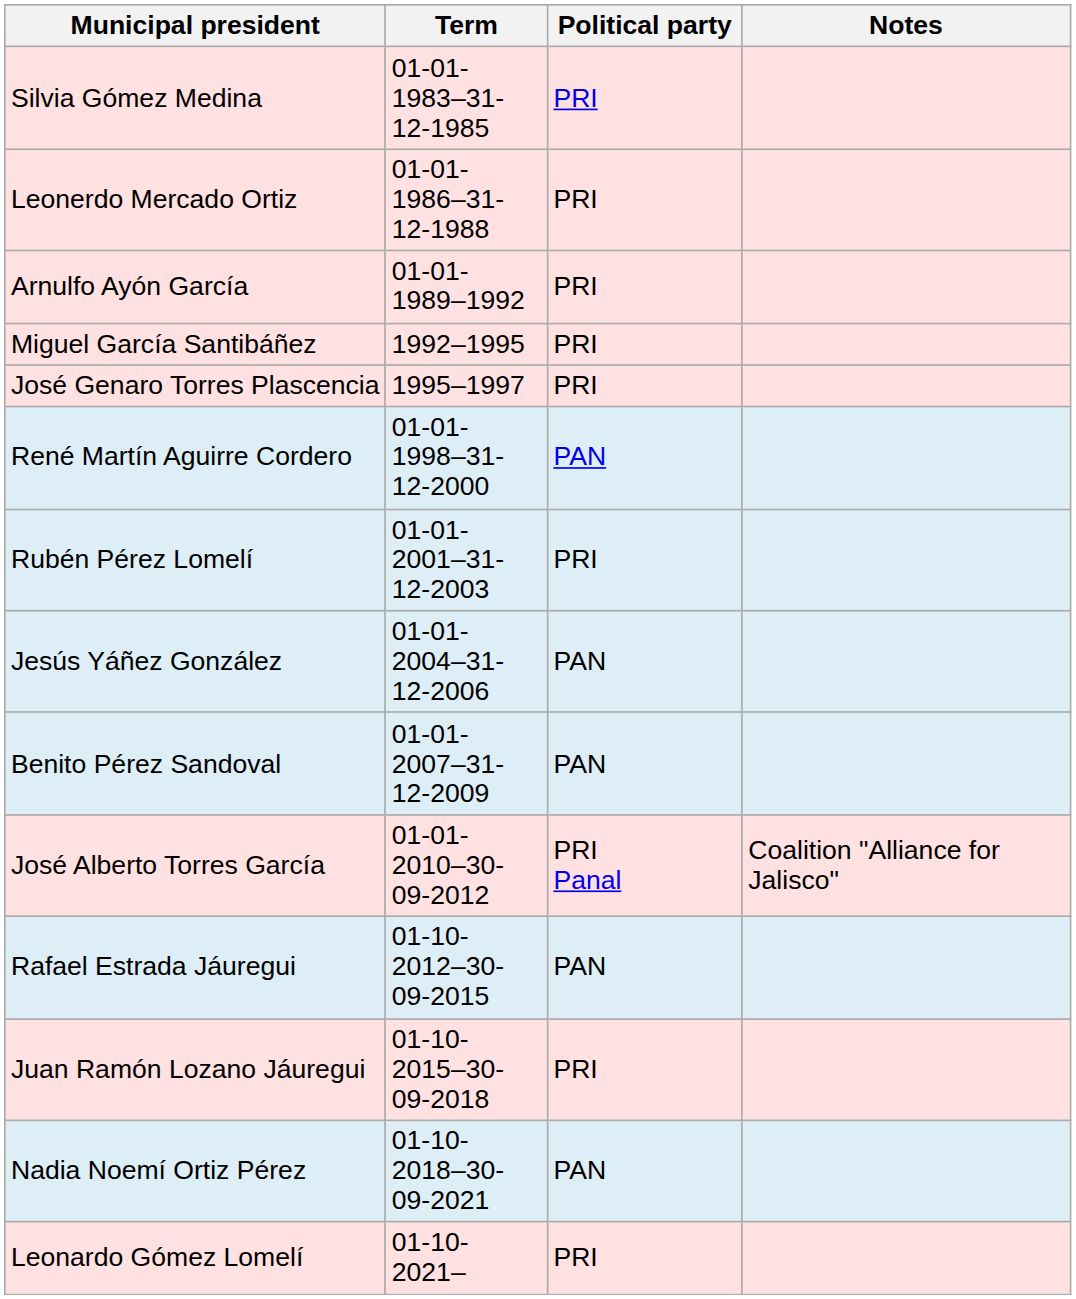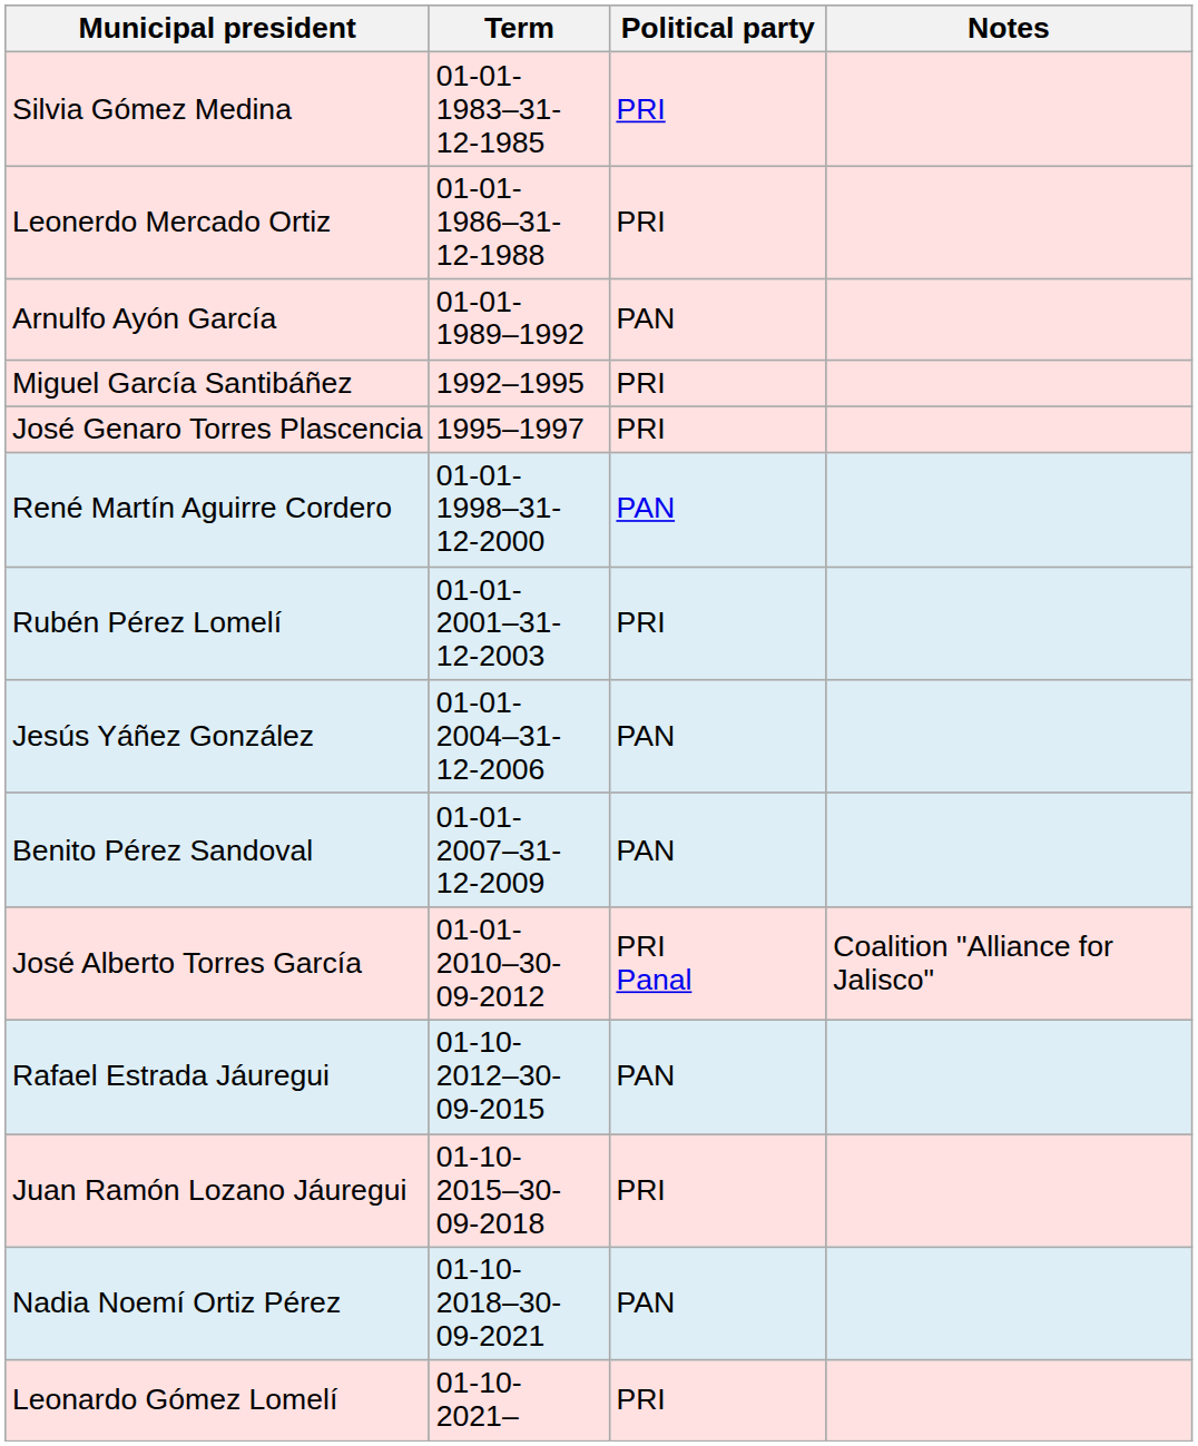Arnulfo Ayón García | Political party: PRI -> PAN
